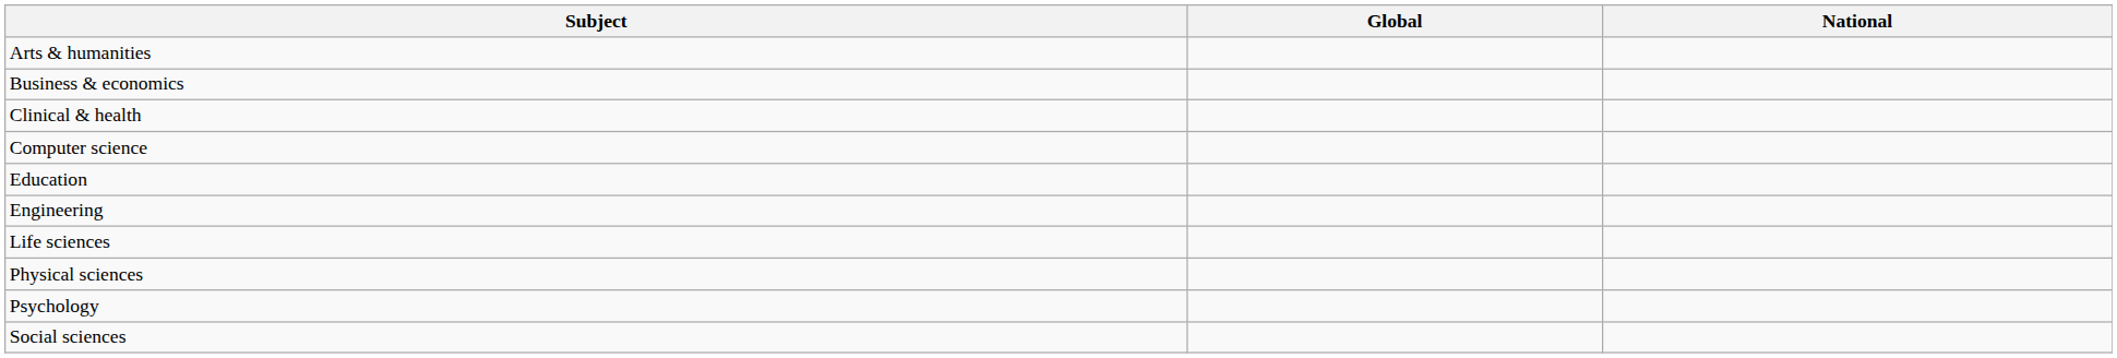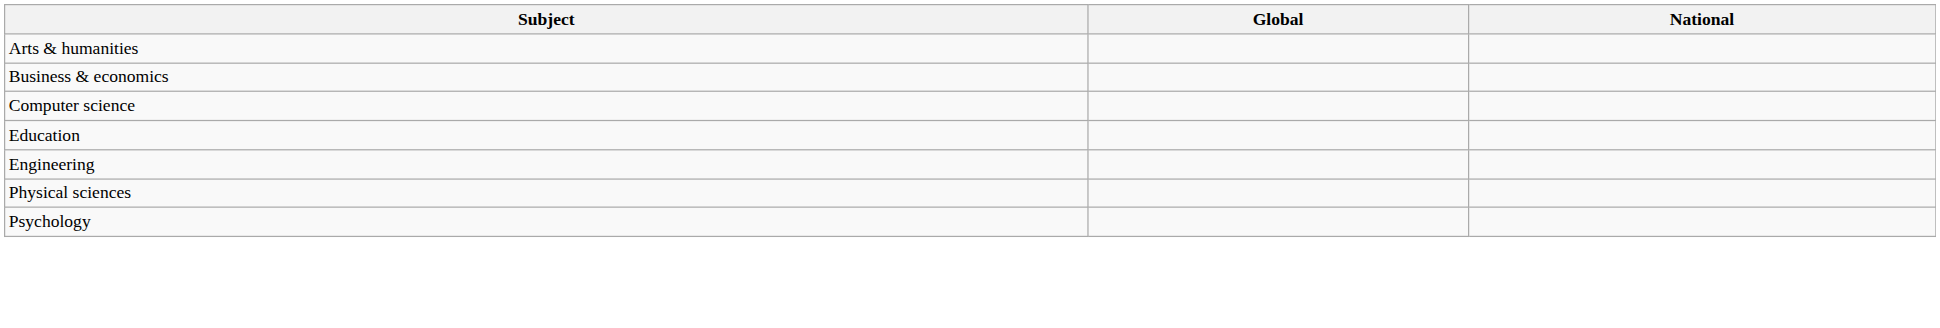- row: Clinical & health
- row: Life sciences
- row: Social sciences
